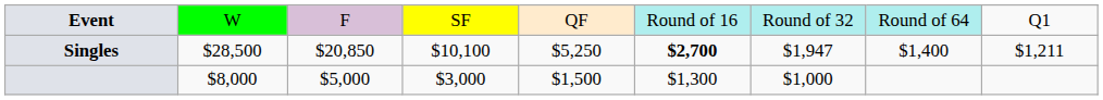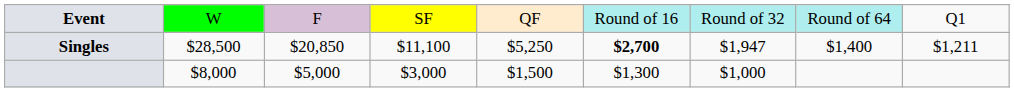Singles | column 4: $10,100 -> $11,100
